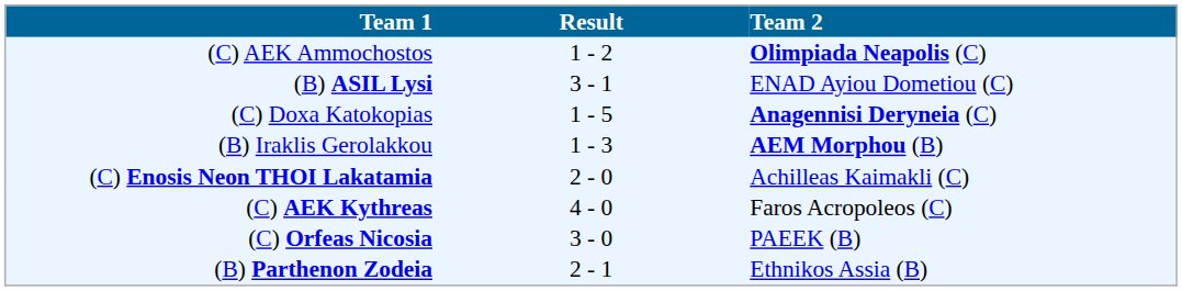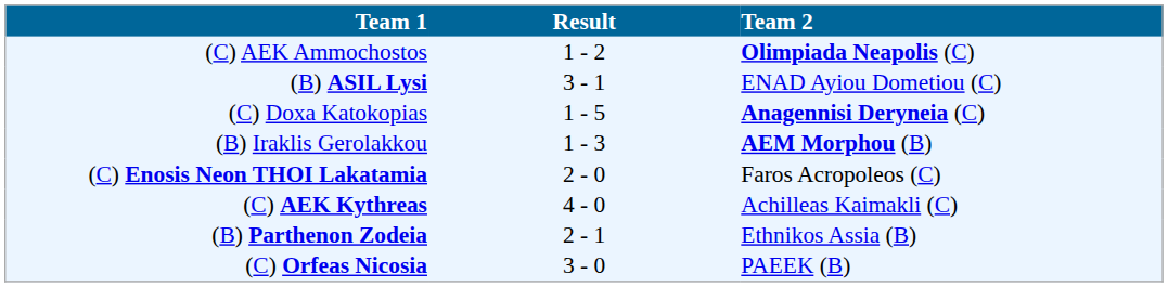(C) Enosis Neon THOI Lakatamia | Team 2: Achilleas Kaimakli (C) -> Faros Acropoleos (C)
(C) AEK Kythreas | Team 2: Faros Acropoleos (C) -> Achilleas Kaimakli (C)
rows swapped: (C) Orfeas Nicosia <-> (B) Parthenon Zodeia
